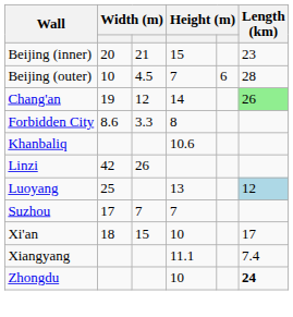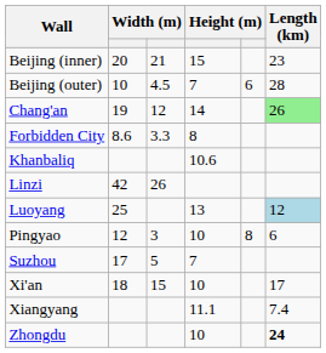+ row: Pingyao | 12 | 3 | 10 | 8 | 6
Suzhou | column 3: 7 -> 5
